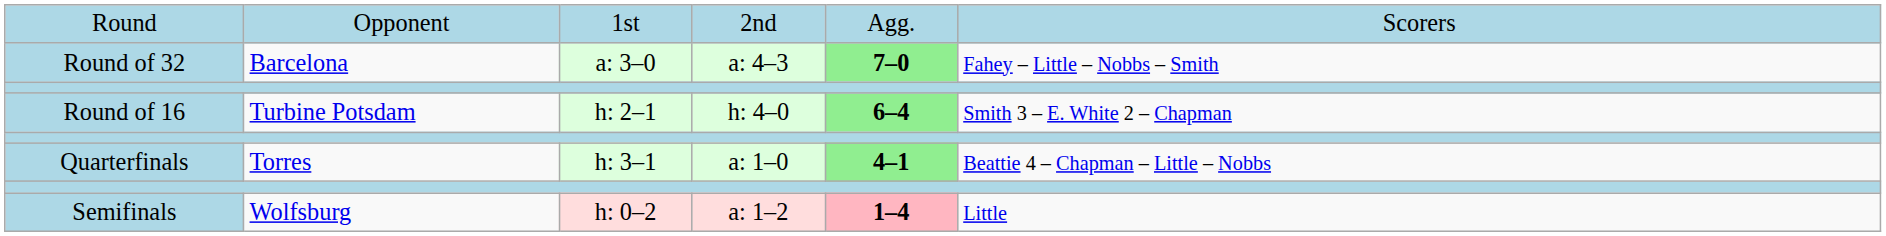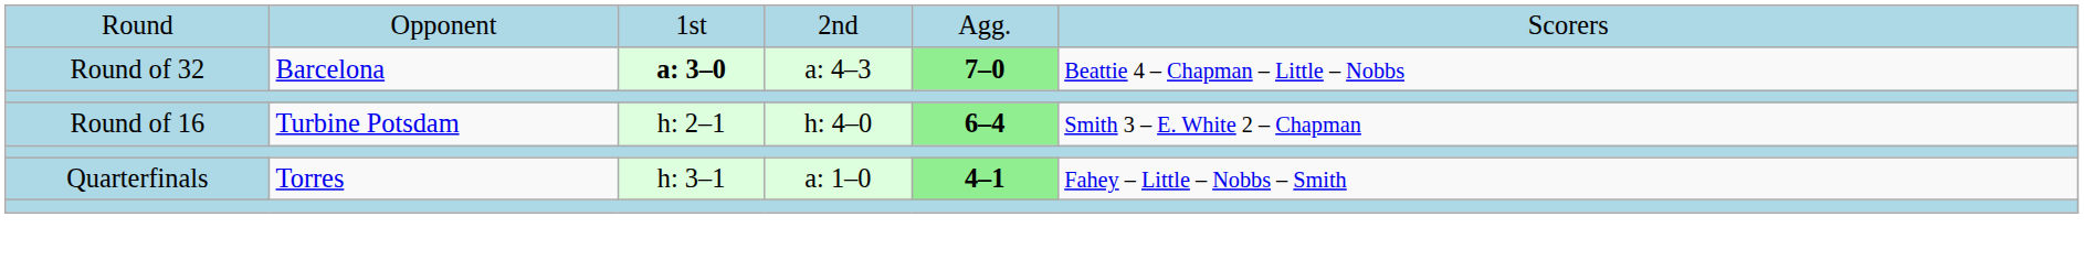Round of 32 | column 3: normal -> bold
Round of 32 | column 6: Fahey – Little – Nobbs – Smith -> Beattie 4 – Chapman – Little – Nobbs
Quarterfinals | column 6: Beattie 4 – Chapman – Little – Nobbs -> Fahey – Little – Nobbs – Smith
- row: Semifinals | Wolfsburg | h: 0–2 | a: 1–2 | 1–4 | Little
